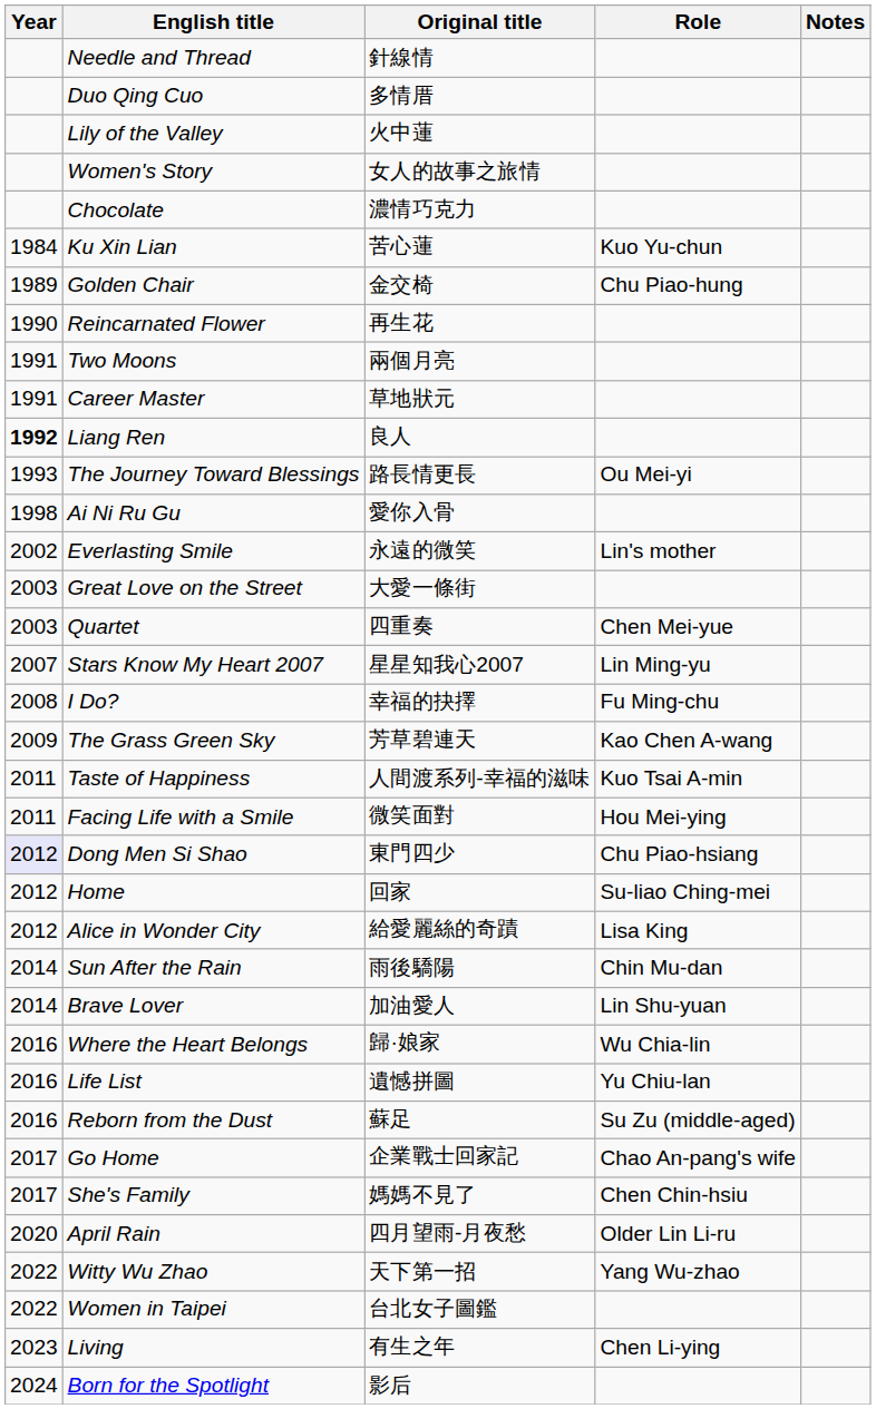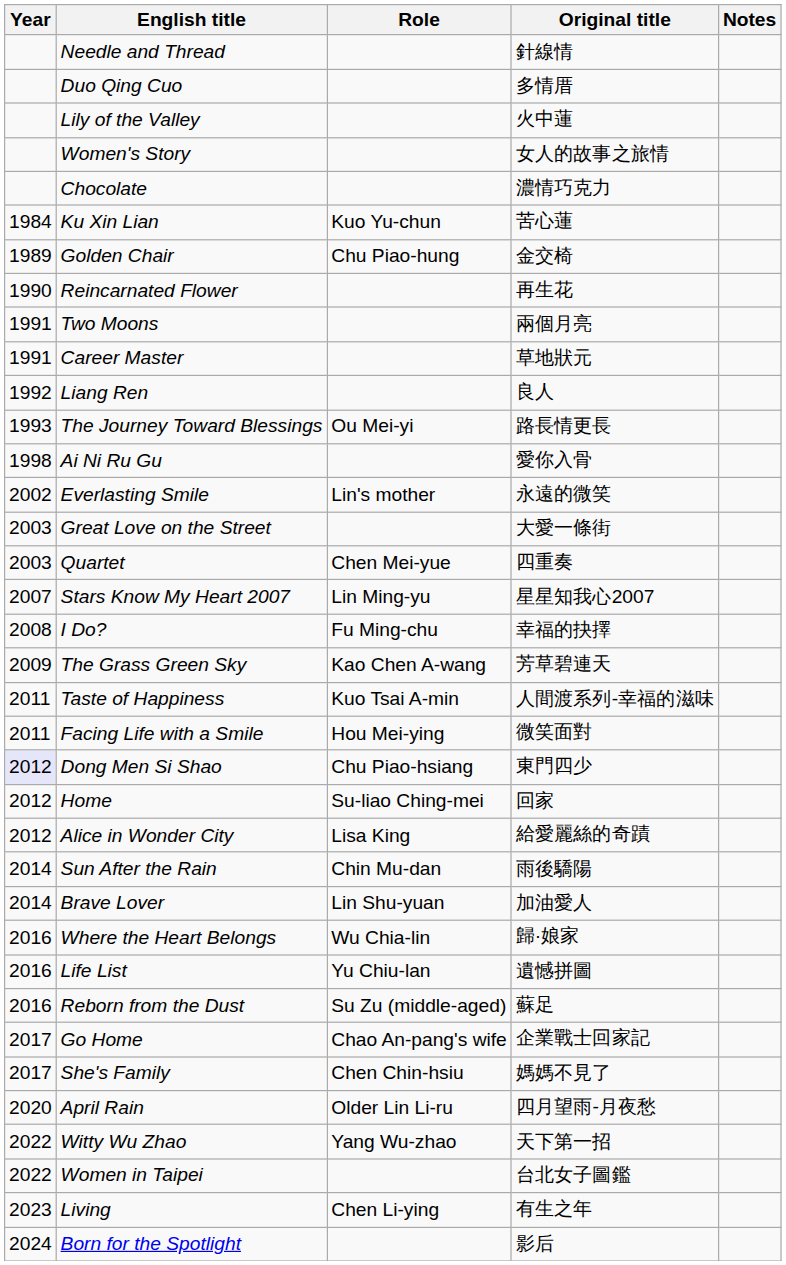columns swapped: Original title <-> Role
Liang Ren | Year: bold -> normal
